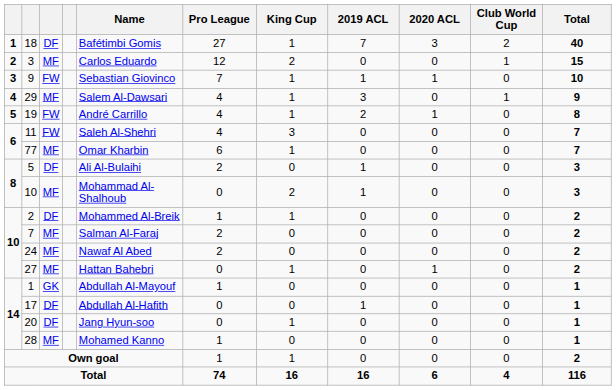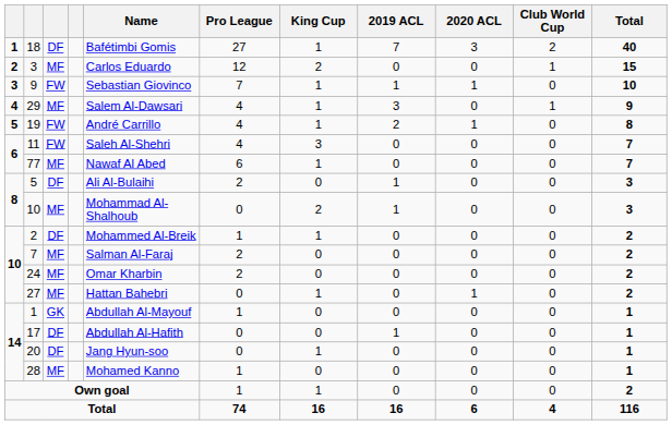77 | Name: Omar Kharbin -> Nawaf Al Abed
24 | Name: Nawaf Al Abed -> Omar Kharbin
